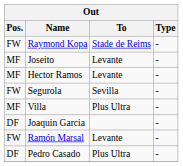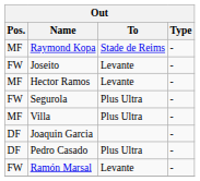Raymond Kopa | Pos.: FW -> MF
Joseito | Pos.: MF -> FW
Segurola | To: Sevilla -> Plus Ultra
rows swapped: Ramón Marsal <-> Pedro Casado
